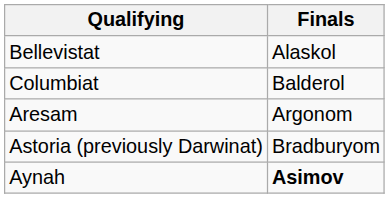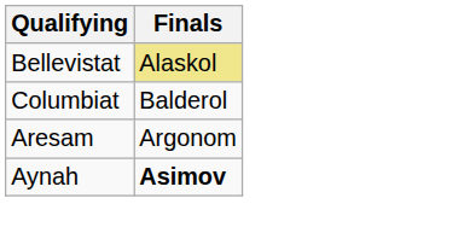Bellevistat | Finals: no background -> khaki background
- row: Astoria (previously Darwinat) | Bradburyom
